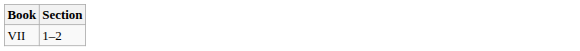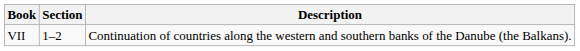+ column: Description | Continuation of countries along the western and southern banks of the Danube (the Balkans).
